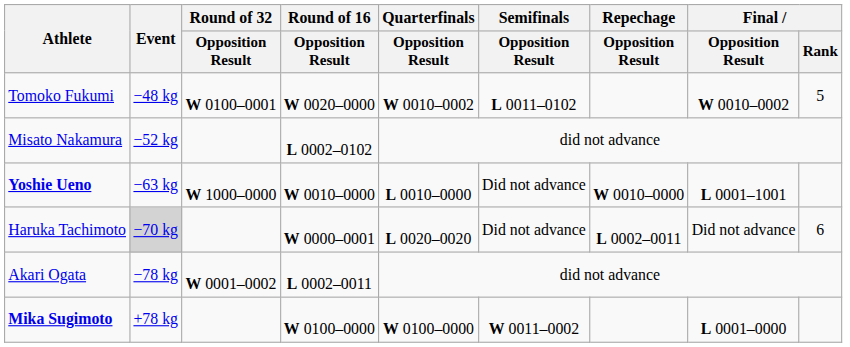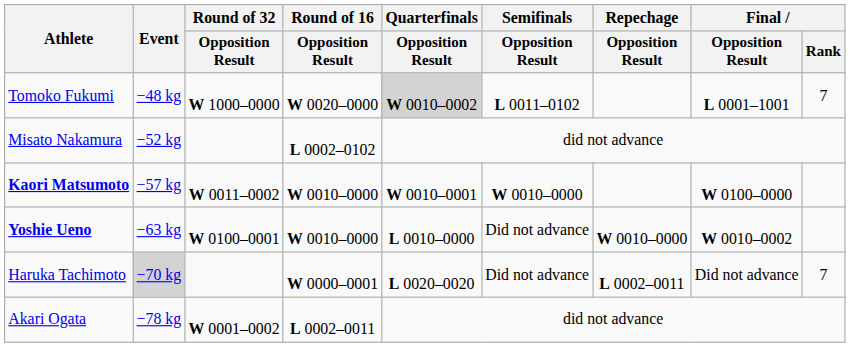Tomoko Fukumi | Round of 32 / Opposition Result: W 0100–0001 -> W 1000–0000
Tomoko Fukumi | Quarterfinals / Opposition Result: no background -> lightgrey background
Tomoko Fukumi | Final / Opposition Result: W 0010–0002 -> L 0001–1001
Tomoko Fukumi | Final / Rank: 5 -> 7
+ row: Kaori Matsumoto | −57 kg | W 0011–0002 | W 0010–0000 | W 0010–0001 | W 0010–0000 | W 0100–0000
Yoshie Ueno | Round of 32 / Opposition Result: W 1000–0000 -> W 0100–0001
Yoshie Ueno | Final / Opposition Result: L 0001–1001 -> W 0010–0002
Haruka Tachimoto | Final / Rank: 6 -> 7
- row: Mika Sugimoto | +78 kg | W 0100–0000 | W 0100–0000 | W 0011–0002 | L 0001–0000
